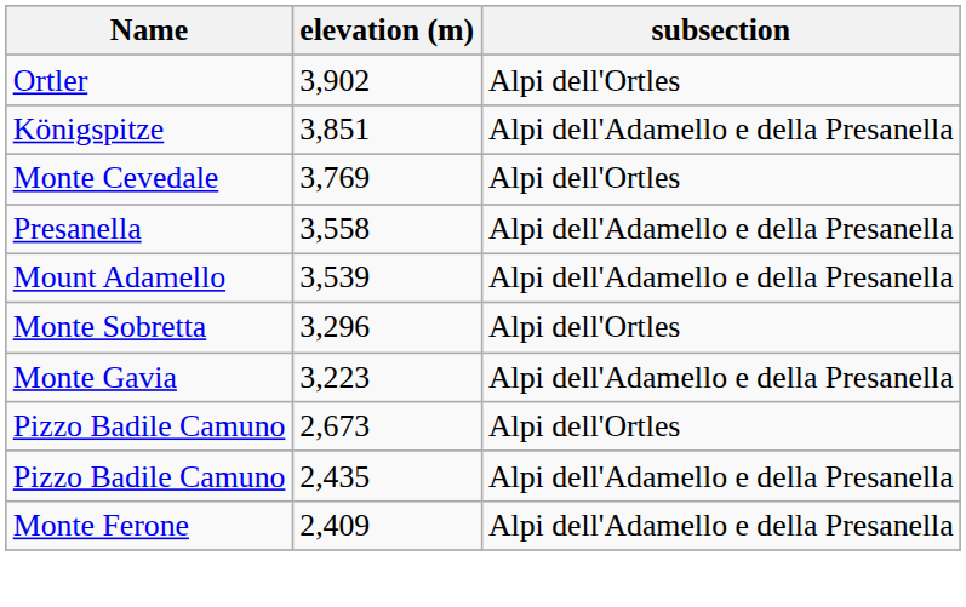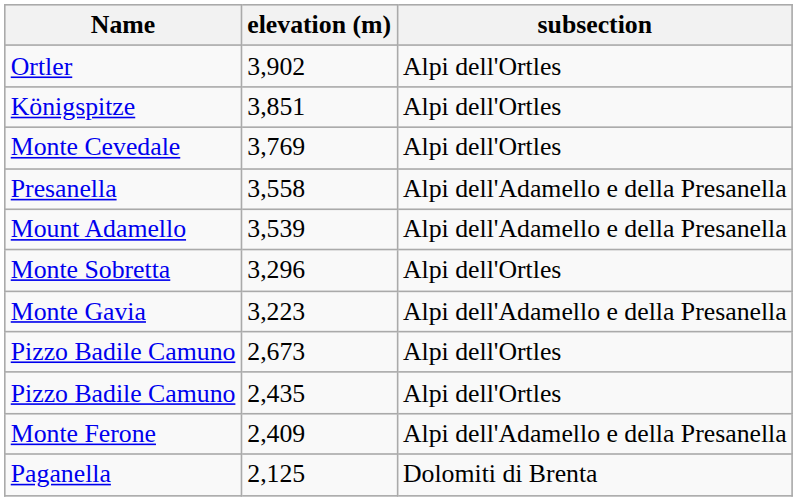Königspitze | subsection: Alpi dell'Adamello e della Presanella -> Alpi dell'Ortles
Pizzo Badile Camuno / 2,435 | subsection: Alpi dell'Adamello e della Presanella -> Alpi dell'Ortles
+ row: Paganella | 2,125 | Dolomiti di Brenta
